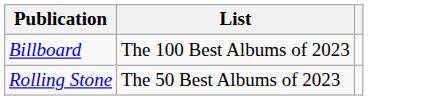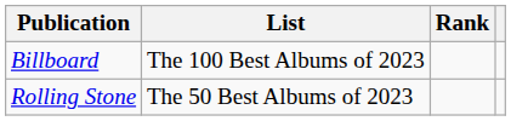+ column: Rank
